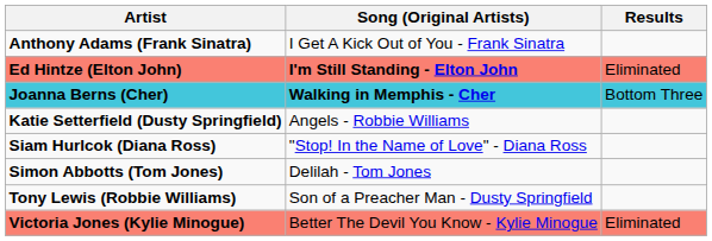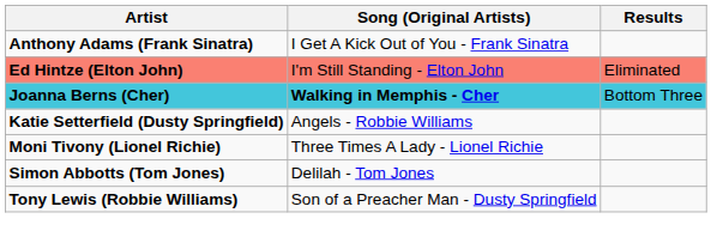Ed Hintze (Elton John) | Song (Original Artists): bold -> normal
+ row: Moni Tivony (Lionel Richie) | Three Times A Lady - Lionel Richie
- row: Siam Hurlcok (Diana Ross) | "Stop! In the Name of Love" - Diana Ross
- row: Victoria Jones (Kylie Minogue) | Better The Devil You Know - Kylie Minogue | Eliminated
